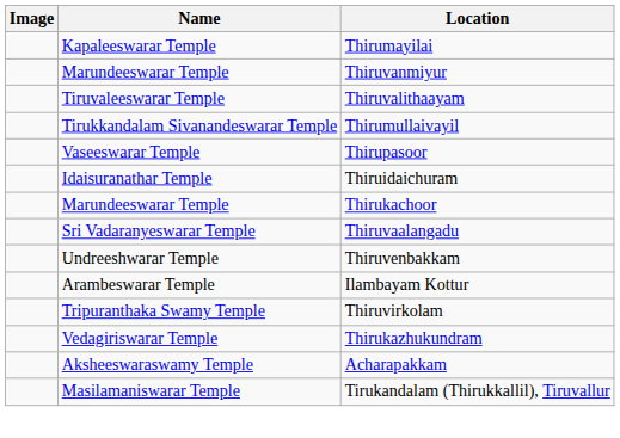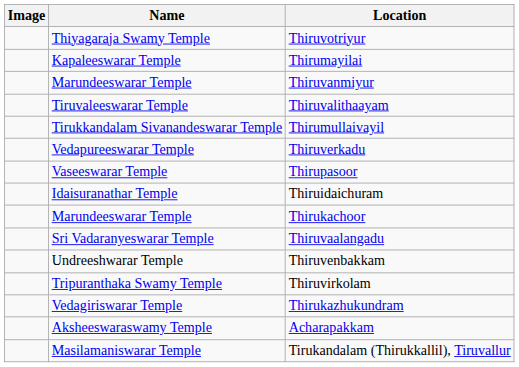+ row: Thiyagaraja Swamy Temple | Thiruvotriyur
+ row: Vedapureeswarar Temple | Thiruverkadu
- row: Arambeswarar Temple | Ilambayam Kottur
